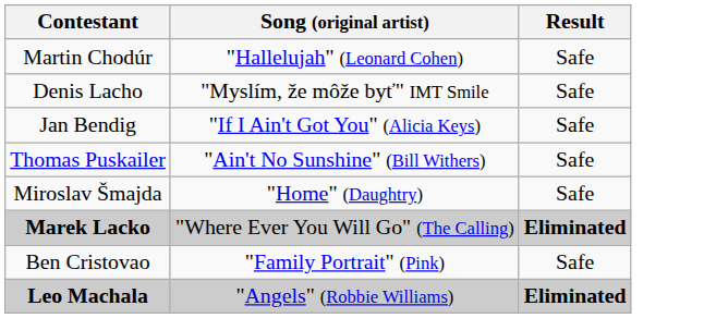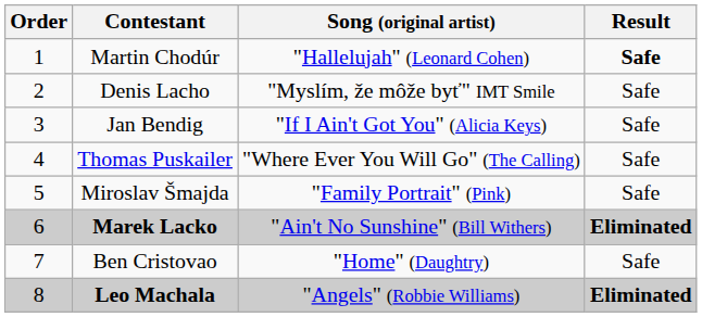+ column: Order | 1 | 2 | 3 | 4 | 5 | 6 | 7 | 8
Martin Chodúr | Result: normal -> bold
Thomas Puskailer | Song (original artist): "Ain't No Sunshine" (Bill Withers) -> "Where Ever You Will Go" (The Calling)
Miroslav Šmajda | Song (original artist): "Home" (Daughtry) -> "Family Portrait" (Pink)
Marek Lacko | Song (original artist): "Where Ever You Will Go" (The Calling) -> "Ain't No Sunshine" (Bill Withers)
Ben Cristovao | Song (original artist): "Family Portrait" (Pink) -> "Home" (Daughtry)
